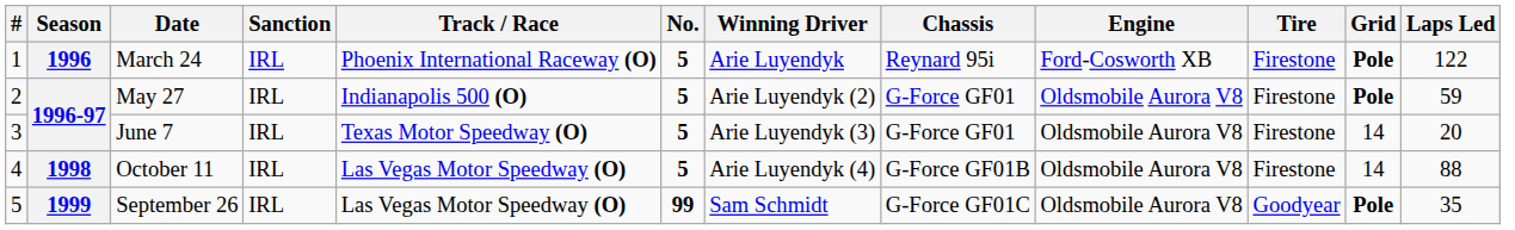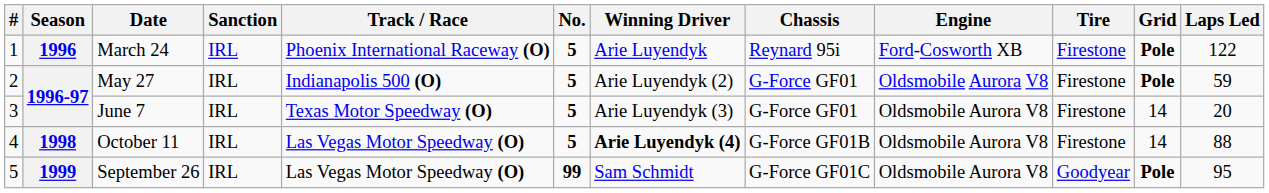October 11 | Winning Driver: normal -> bold
September 26 | Laps Led: 35 -> 95
